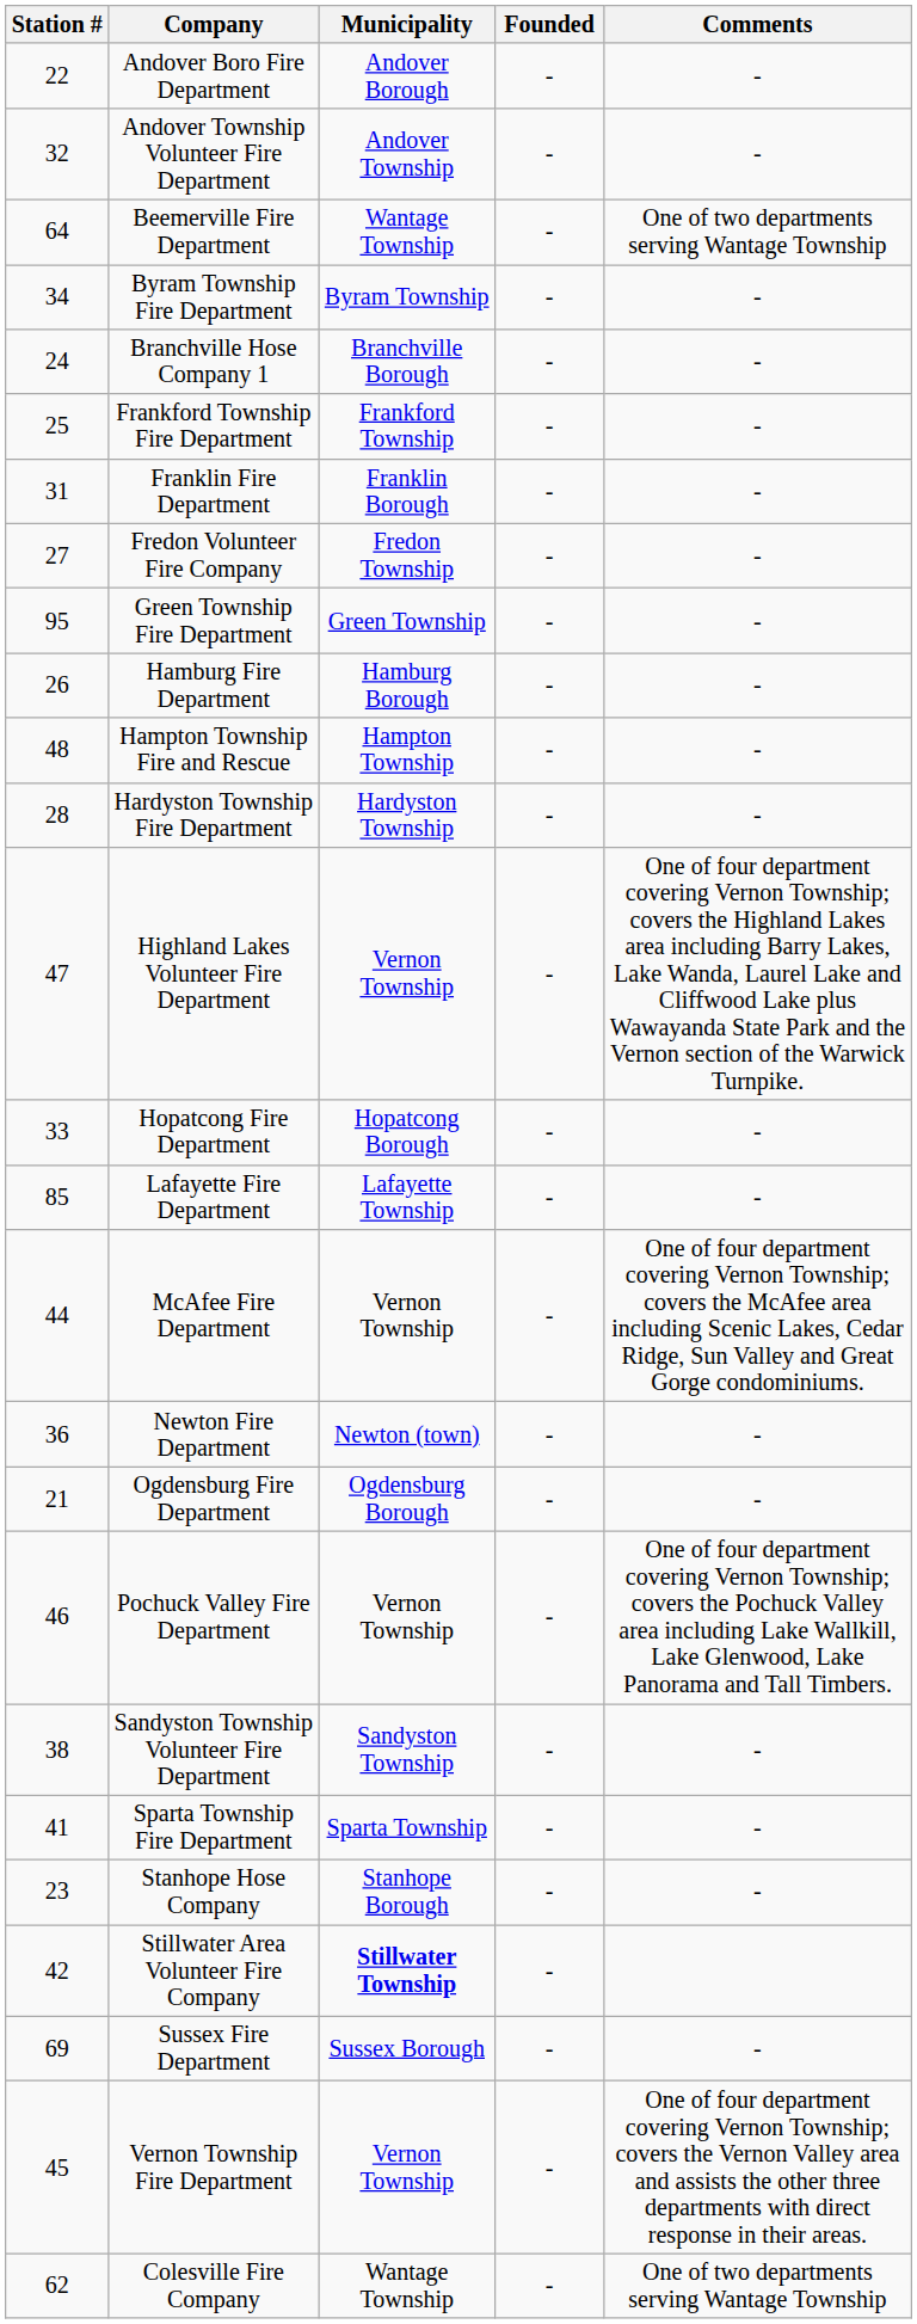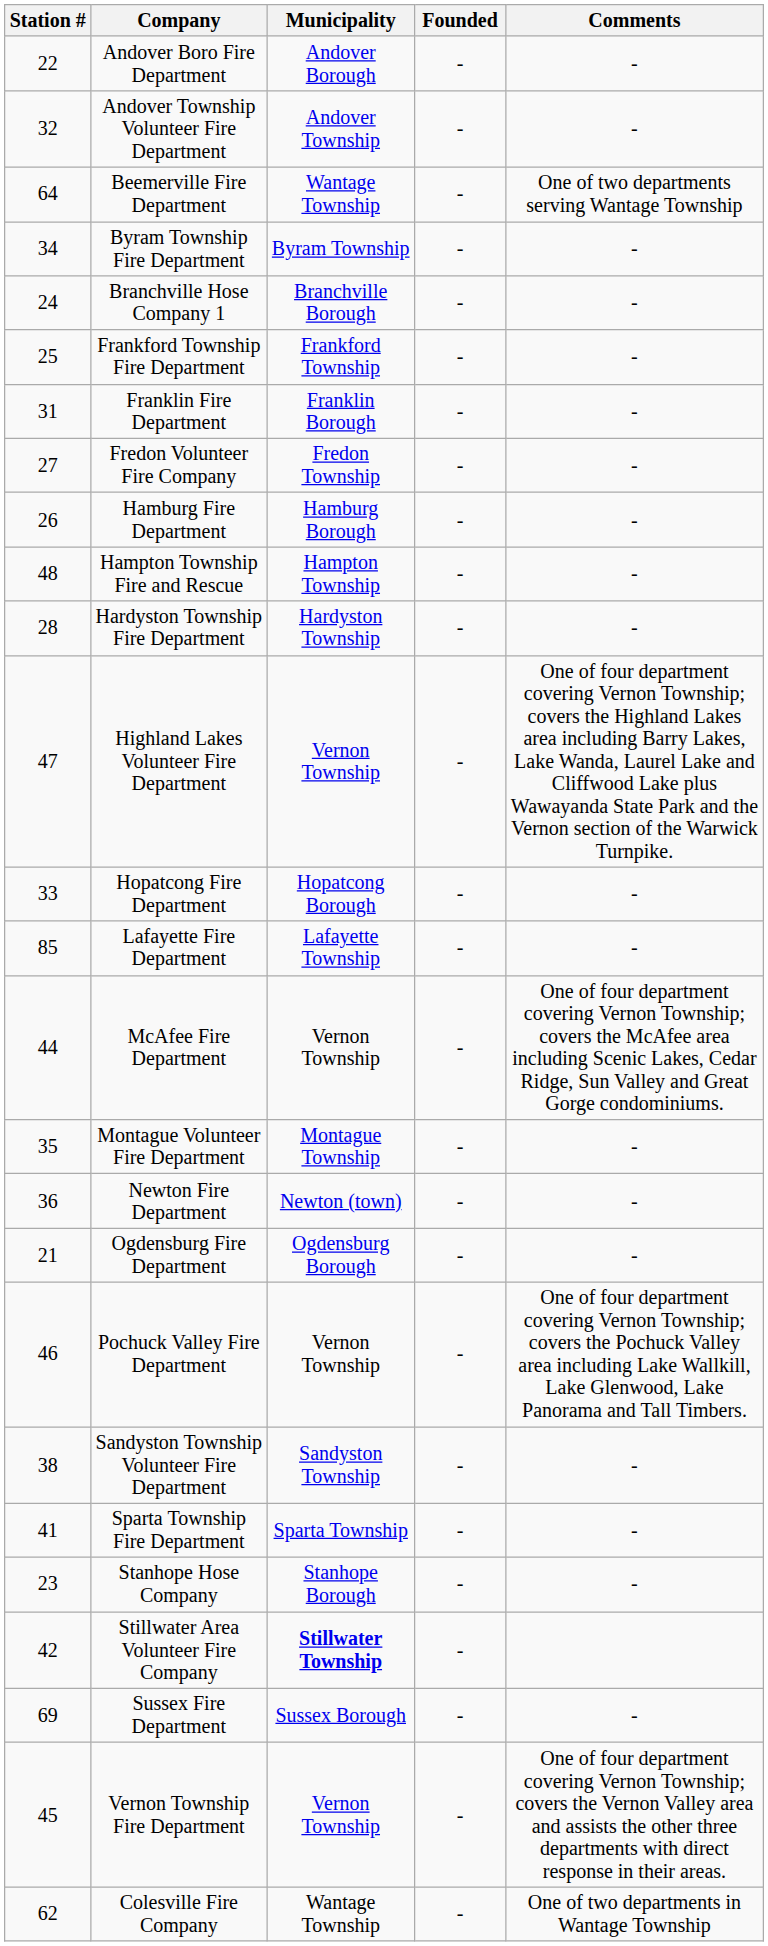- row: 95 | Green Township Fire Department | Green Township | - | -
+ row: 35 | Montague Volunteer Fire Department | Montague Township | - | -
Colesville Fire Company | Comments: One of two departments serving Wantage Township -> One of two departments in Wantage Township
